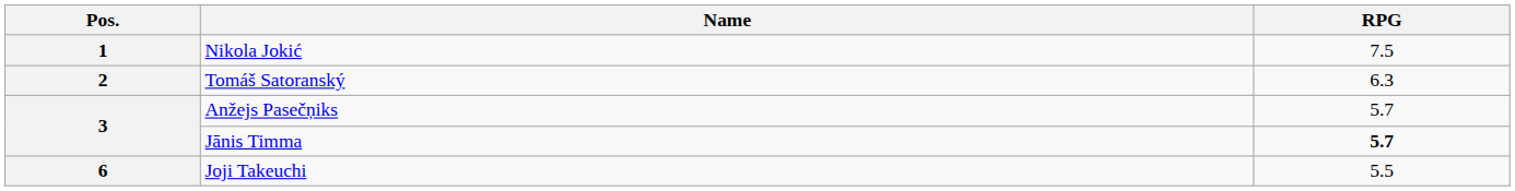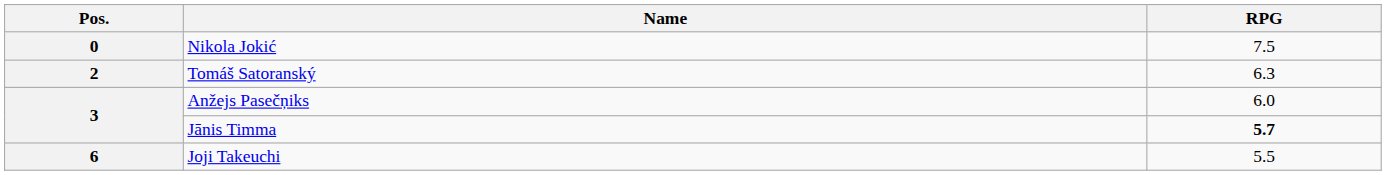Nikola Jokić | Pos.: 1 -> 0
Anžejs Pasečņiks | RPG: 5.7 -> 6.0
